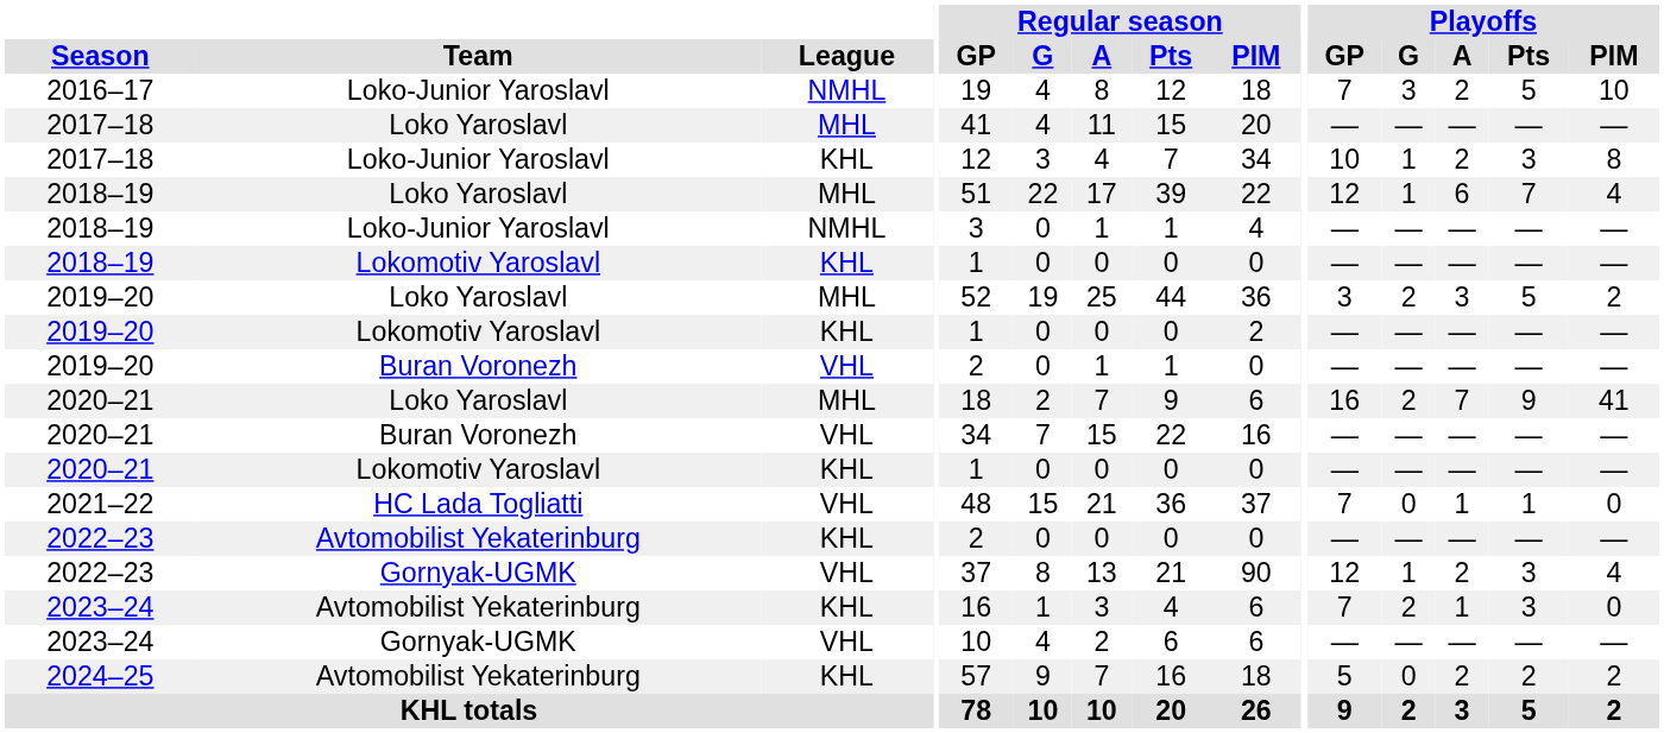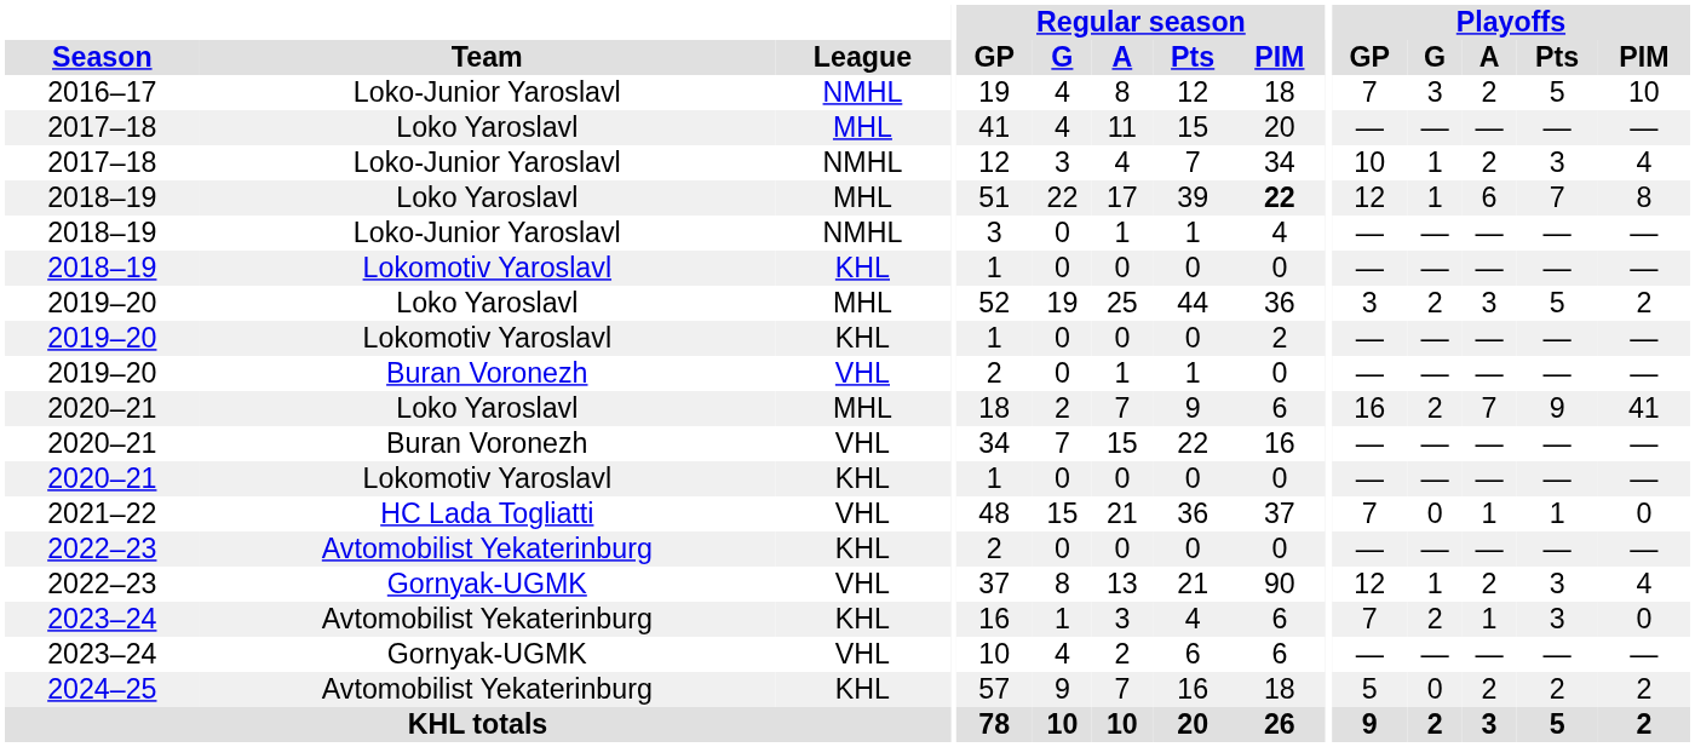2017–18 / Loko-Junior Yaroslavl | League: KHL -> NMHL
2017–18 / Loko-Junior Yaroslavl | Playoffs / PIM: 8 -> 4
2018–19 / Loko Yaroslavl | Regular season / PIM: normal -> bold
2018–19 / Loko Yaroslavl | Playoffs / PIM: 4 -> 8
